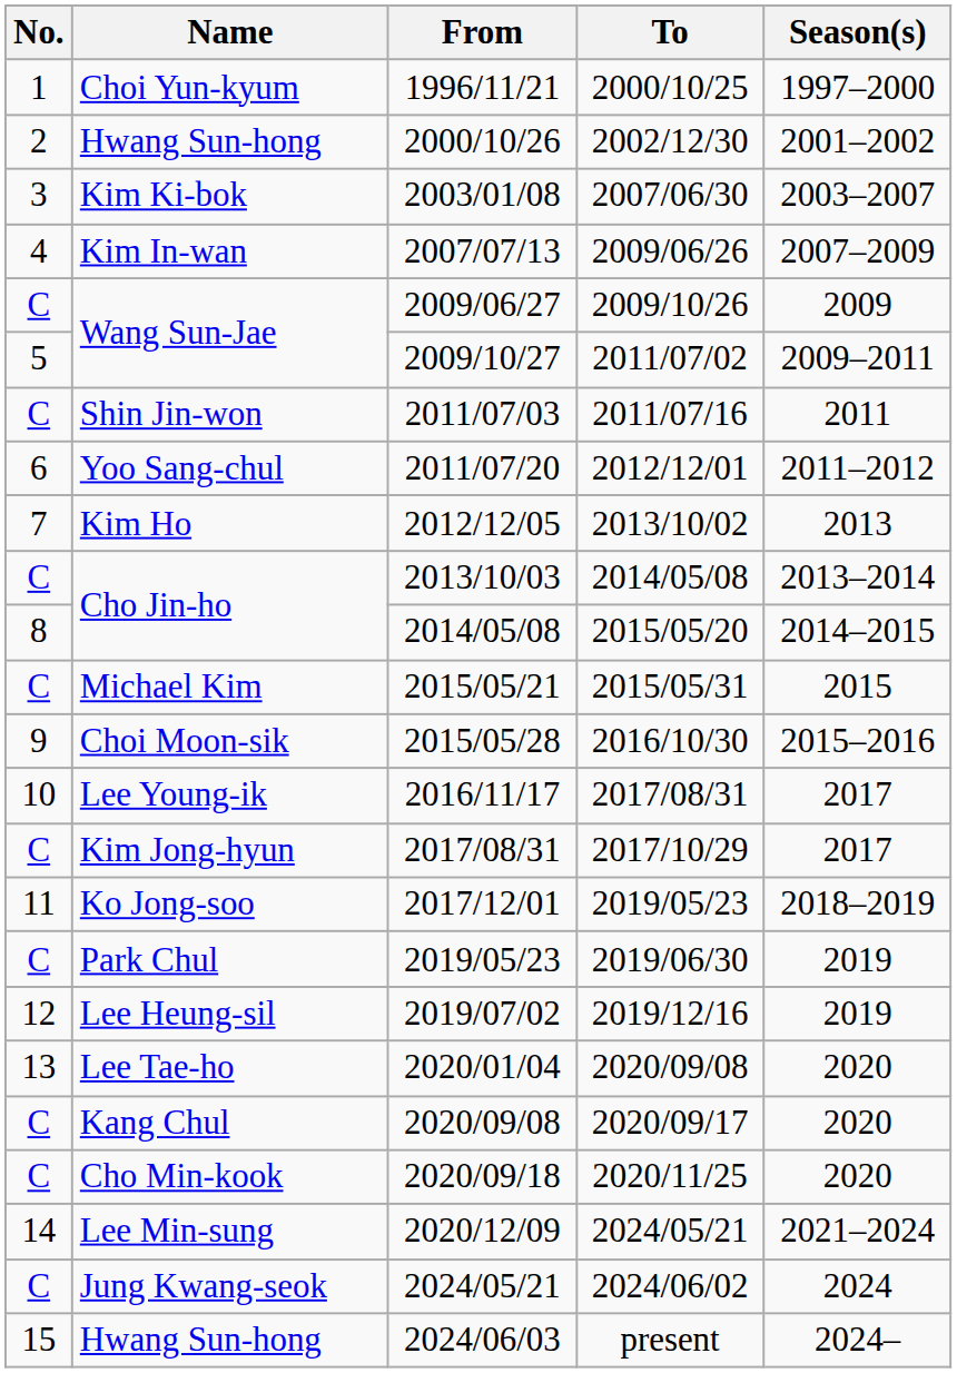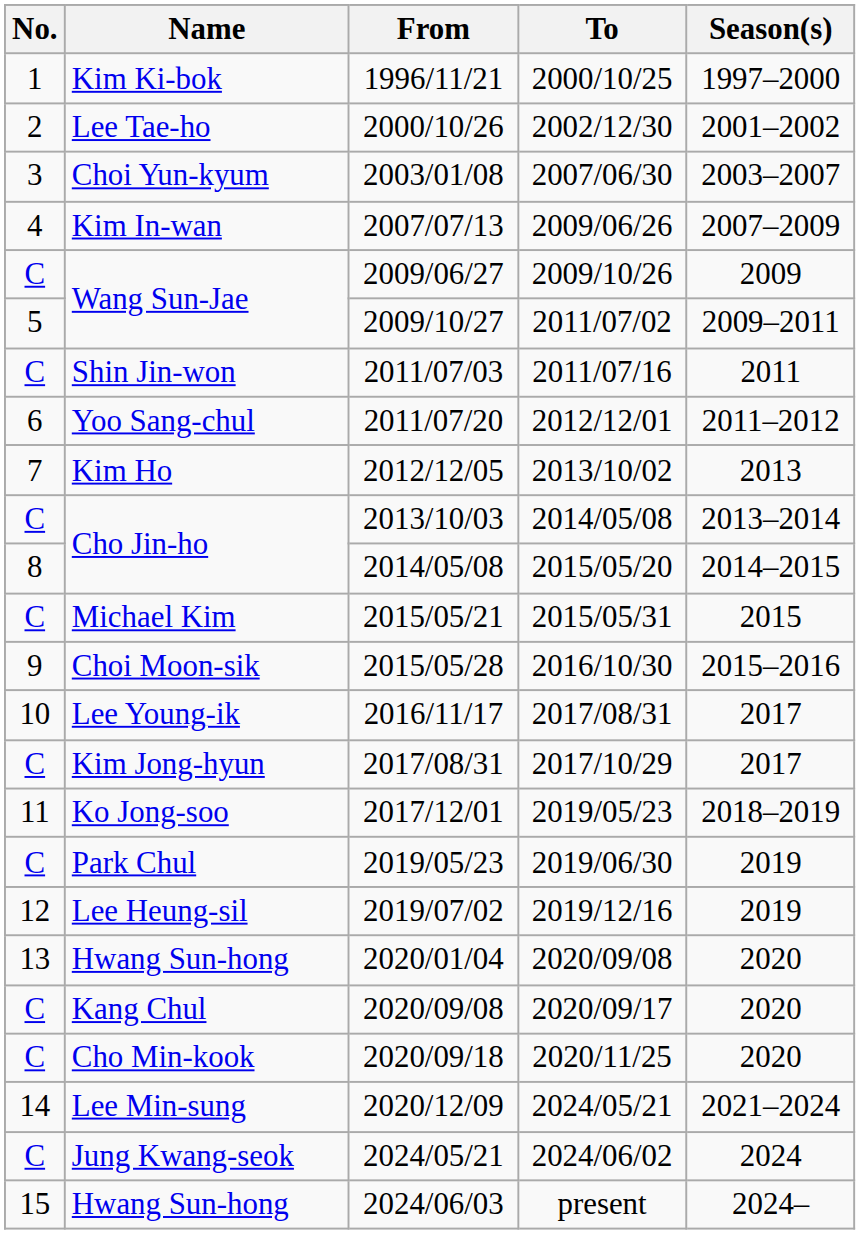1996/11/21 | Name: Choi Yun-kyum -> Kim Ki-bok
2000/10/26 | Name: Hwang Sun-hong -> Lee Tae-ho
2003/01/08 | Name: Kim Ki-bok -> Choi Yun-kyum
2020/01/04 | Name: Lee Tae-ho -> Hwang Sun-hong
